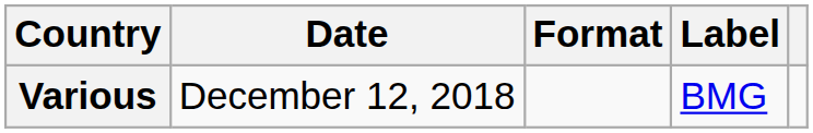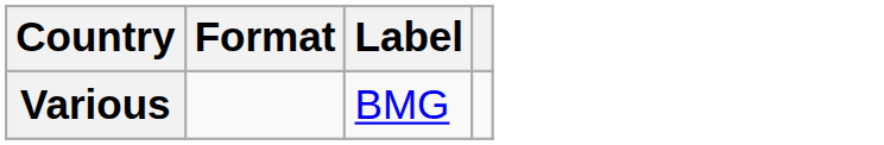- column: Date | December 12, 2018
